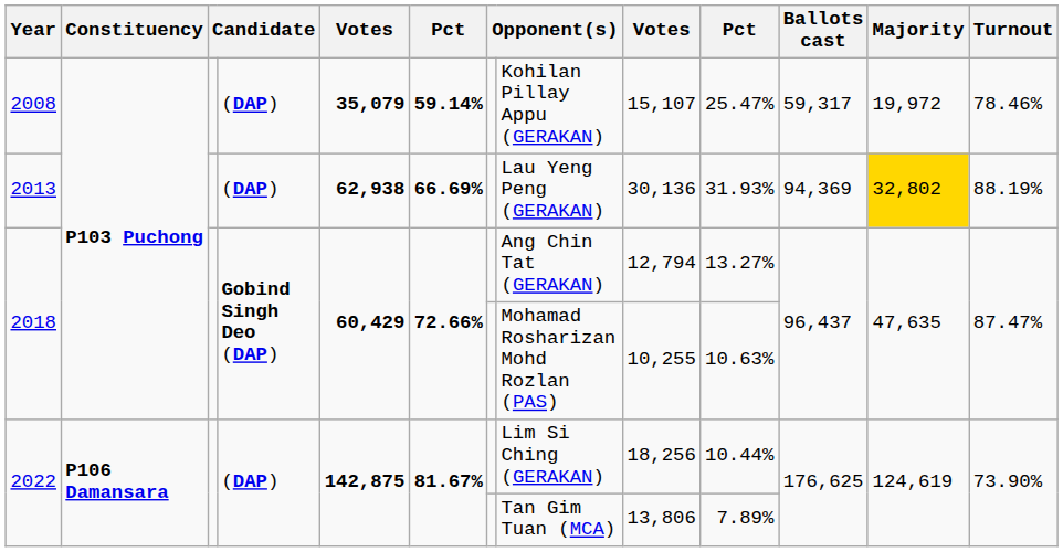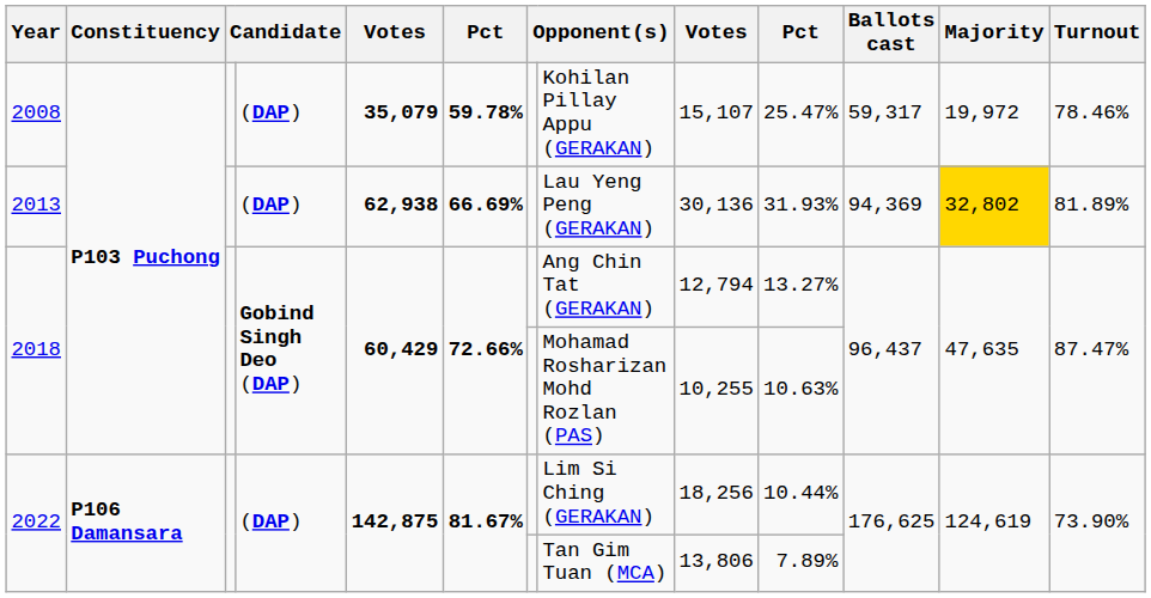2008 | column 6: 59.14% -> 59.78%
2013 | Turnout: 88.19% -> 81.89%
